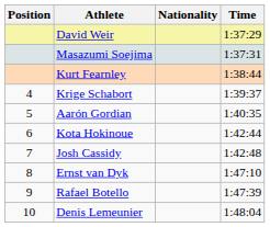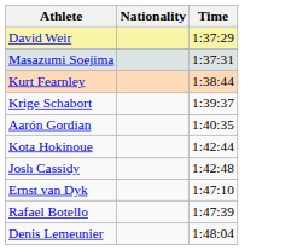- column: Position | 4 | 5 | 6 | 7 | 8 | 9 | 10
